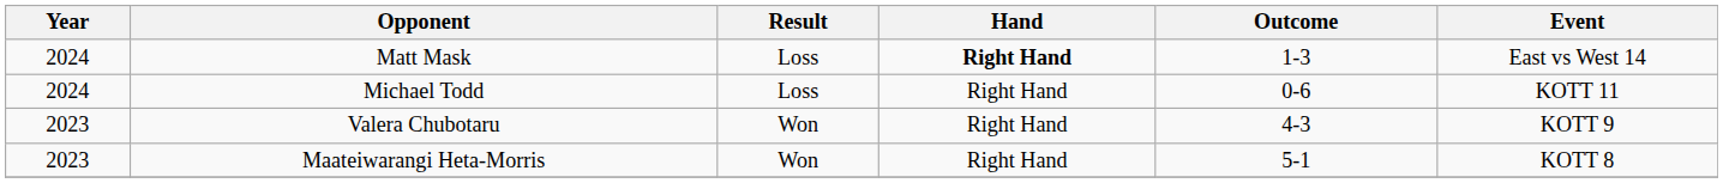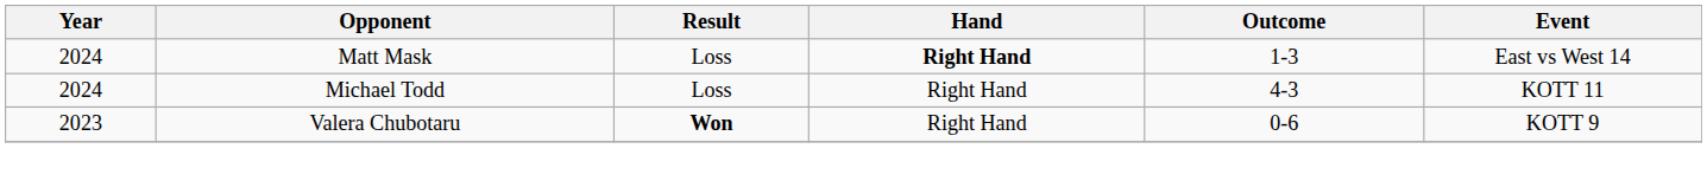Michael Todd | Outcome: 0-6 -> 4-3
Valera Chubotaru | Result: normal -> bold
Valera Chubotaru | Outcome: 4-3 -> 0-6
- row: 2023 | Maateiwarangi Heta-Morris | Won | Right Hand | 5-1 | KOTT 8
